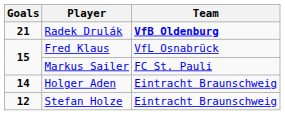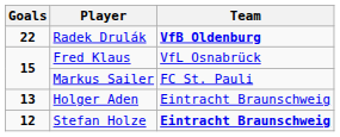Radek Drulák | Goals: 21 -> 22
Holger Aden | Goals: 14 -> 13
Stefan Holze | Team: normal -> bold
